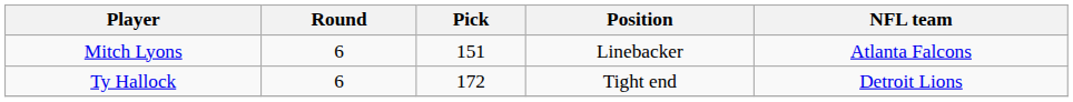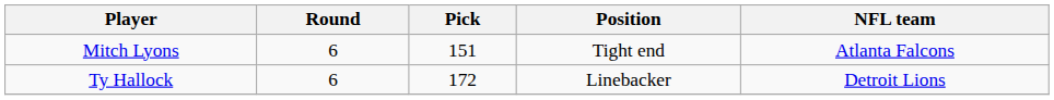Mitch Lyons | Position: Linebacker -> Tight end
Ty Hallock | Position: Tight end -> Linebacker
